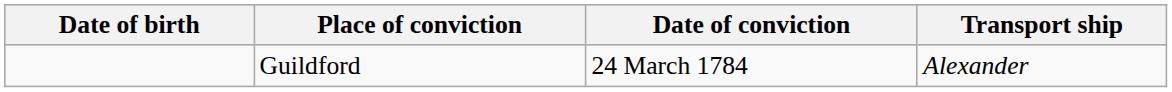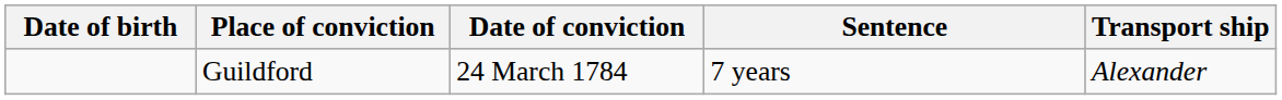+ column: Sentence | 7 years
